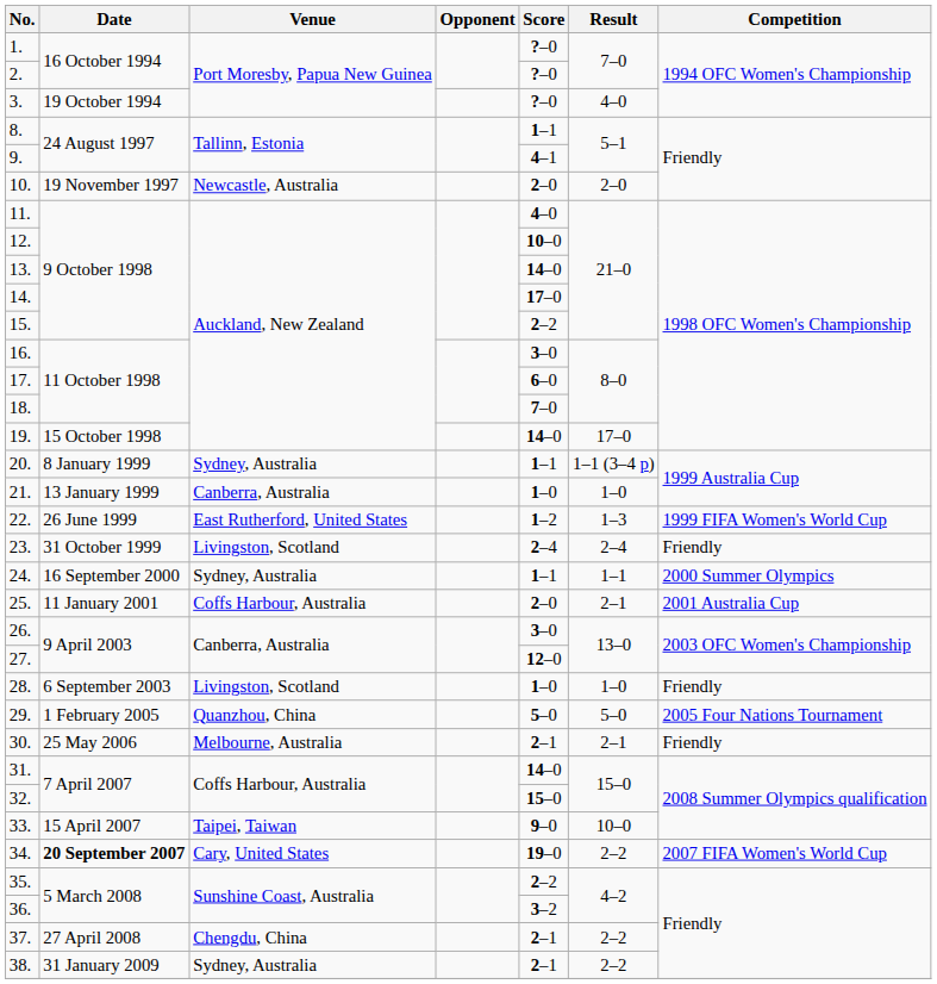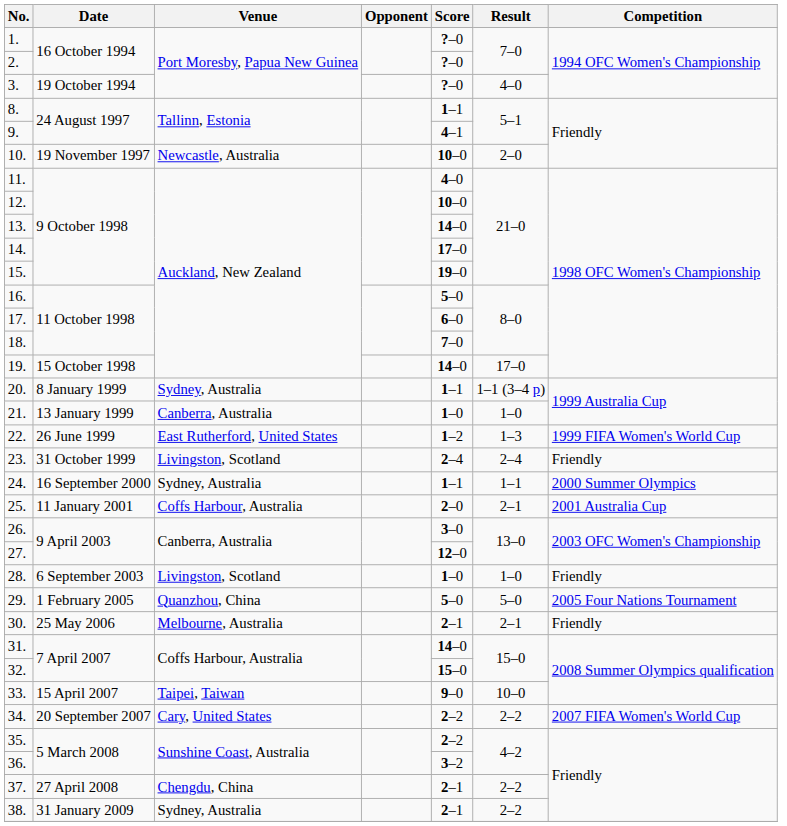10. | Score: 2–0 -> 10–0
15. | Score: 2–2 -> 19–0
16. | Score: 3–0 -> 5–0
34. | Date: bold -> normal
34. | Score: 19–0 -> 2–2
